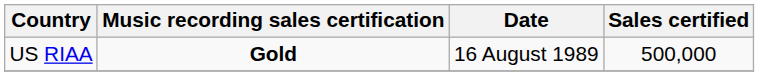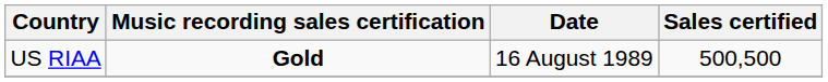US RIAA | Sales certified: 500,000 -> 500,500
